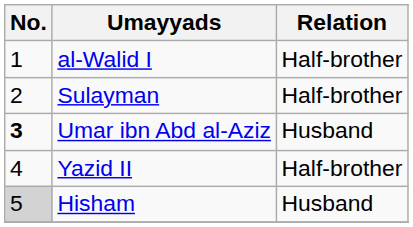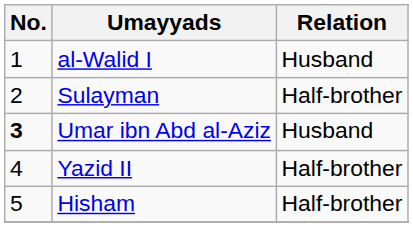al-Walid I | Relation: Half-brother -> Husband
Hisham | No.: lightgrey background -> no background
Hisham | Relation: Husband -> Half-brother
